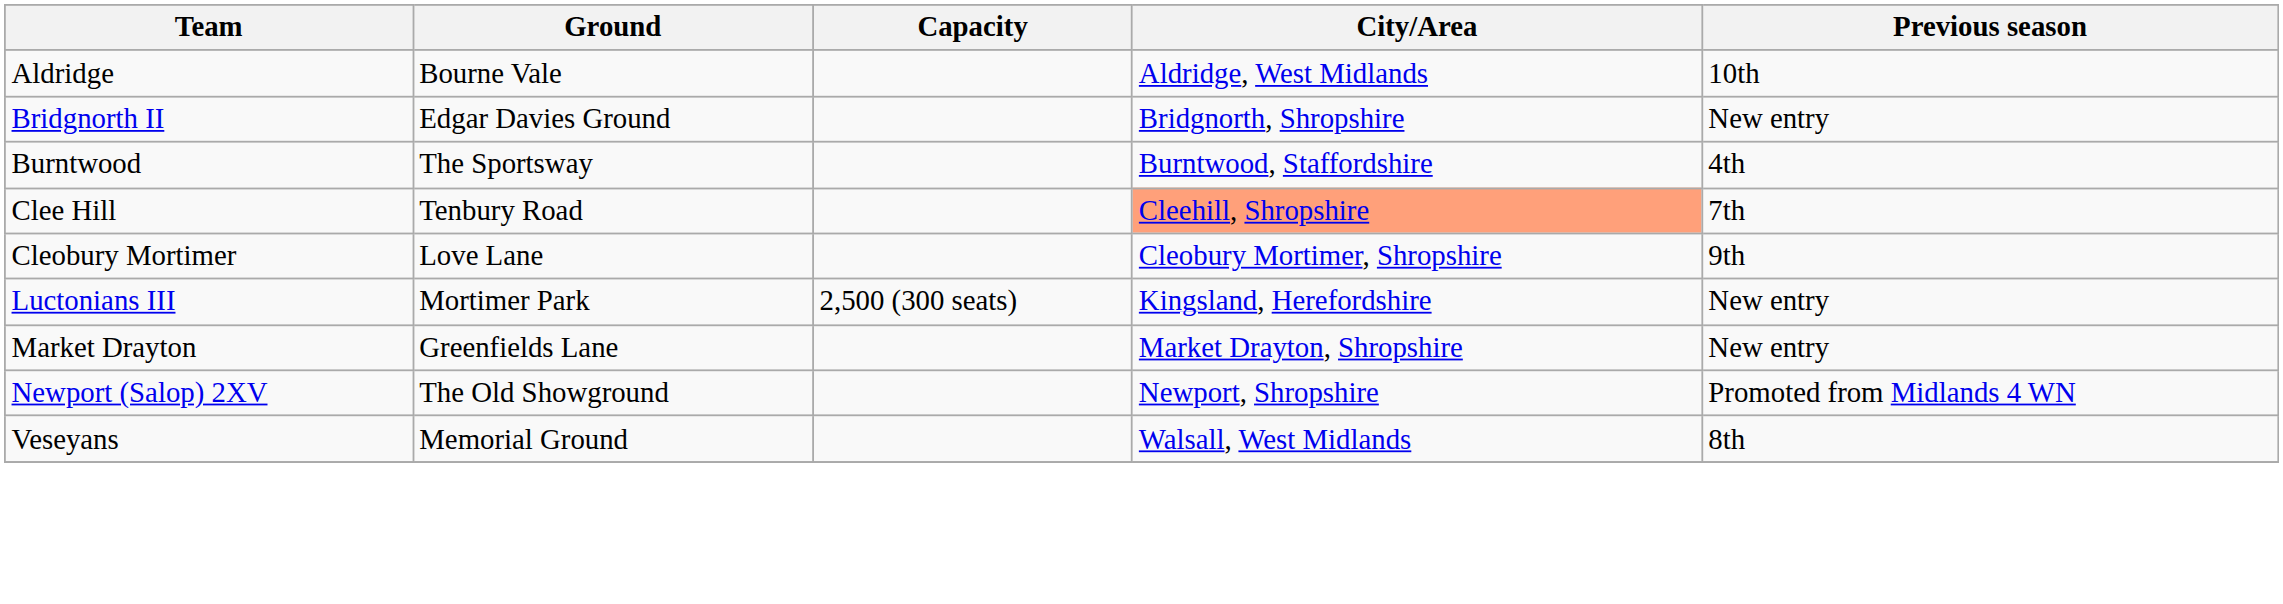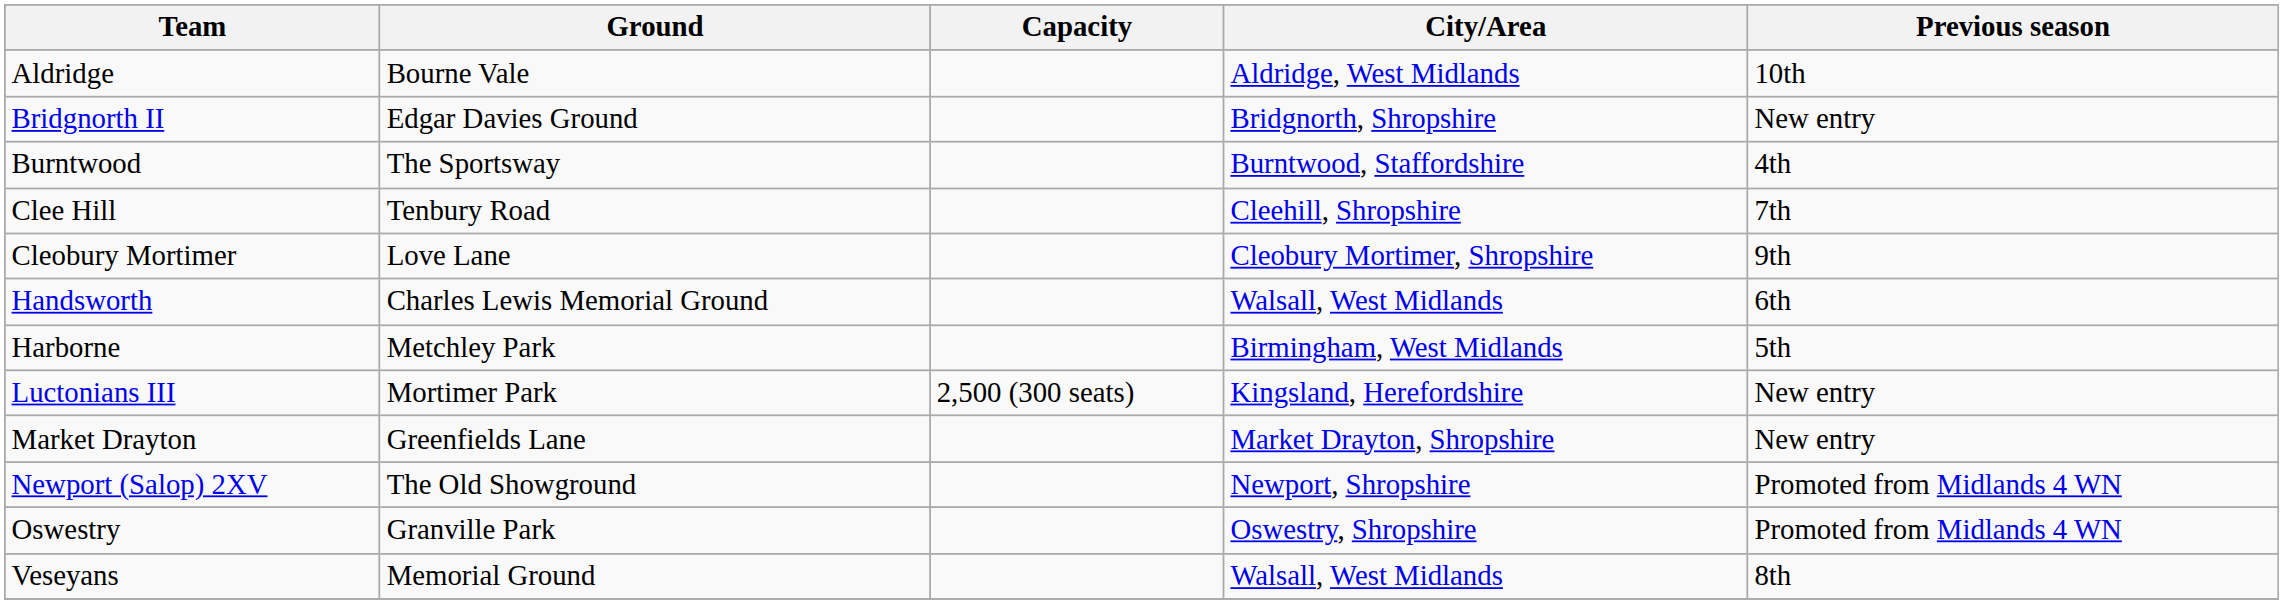Clee Hill | City/Area: lightsalmon background -> no background
+ row: Handsworth | Charles Lewis Memorial Ground | Walsall, West Midlands | 6th
+ row: Harborne | Metchley Park | Birmingham, West Midlands | 5th
+ row: Oswestry | Granville Park | Oswestry, Shropshire | Promoted from Midlands 4 WN
